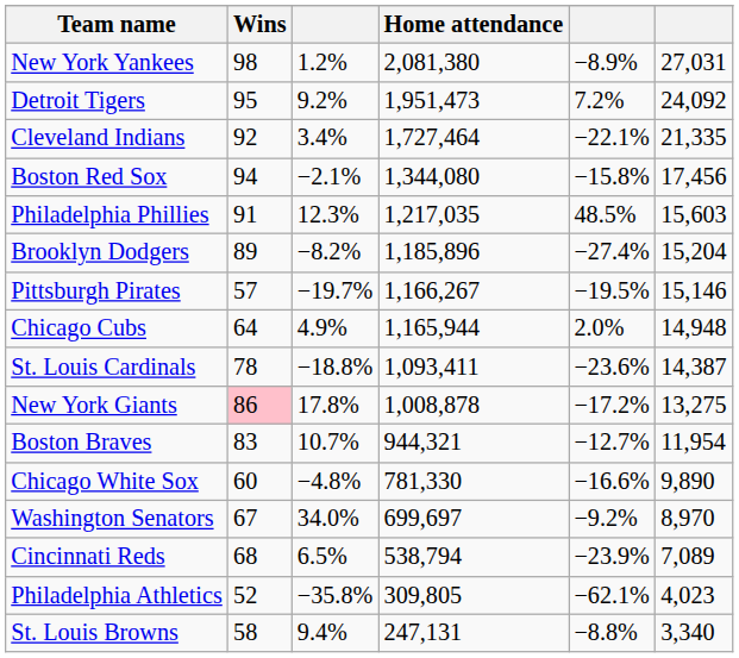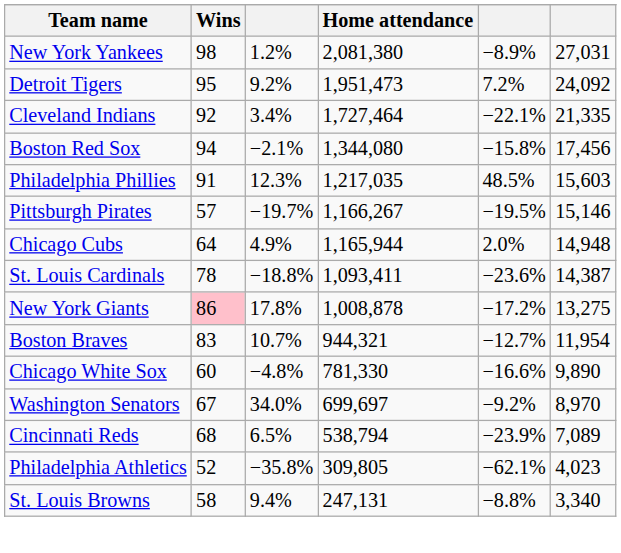- row: Brooklyn Dodgers | 89 | −8.2% | 1,185,896 | −27.4% | 15,204
